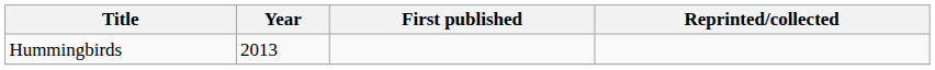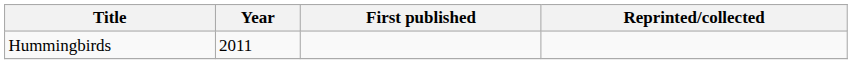Hummingbirds | Year: 2013 -> 2011
